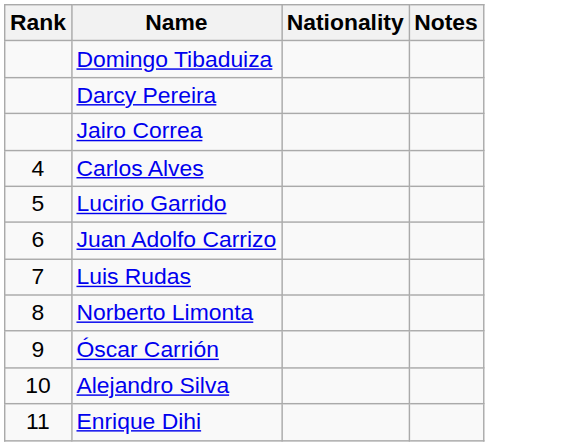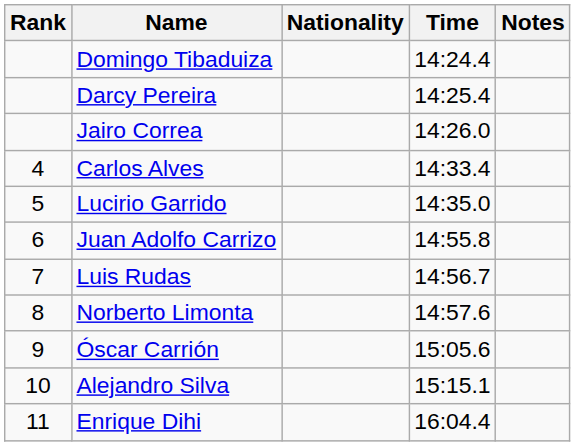+ column: Time | 14:24.4 | 14:25.4 | 14:26.0 | 14:33.4 | 14:35.0 | 14:55.8 | 14:56.7 | 14:57.6 | 15:05.6 | 15:15.1 | 16:04.4
